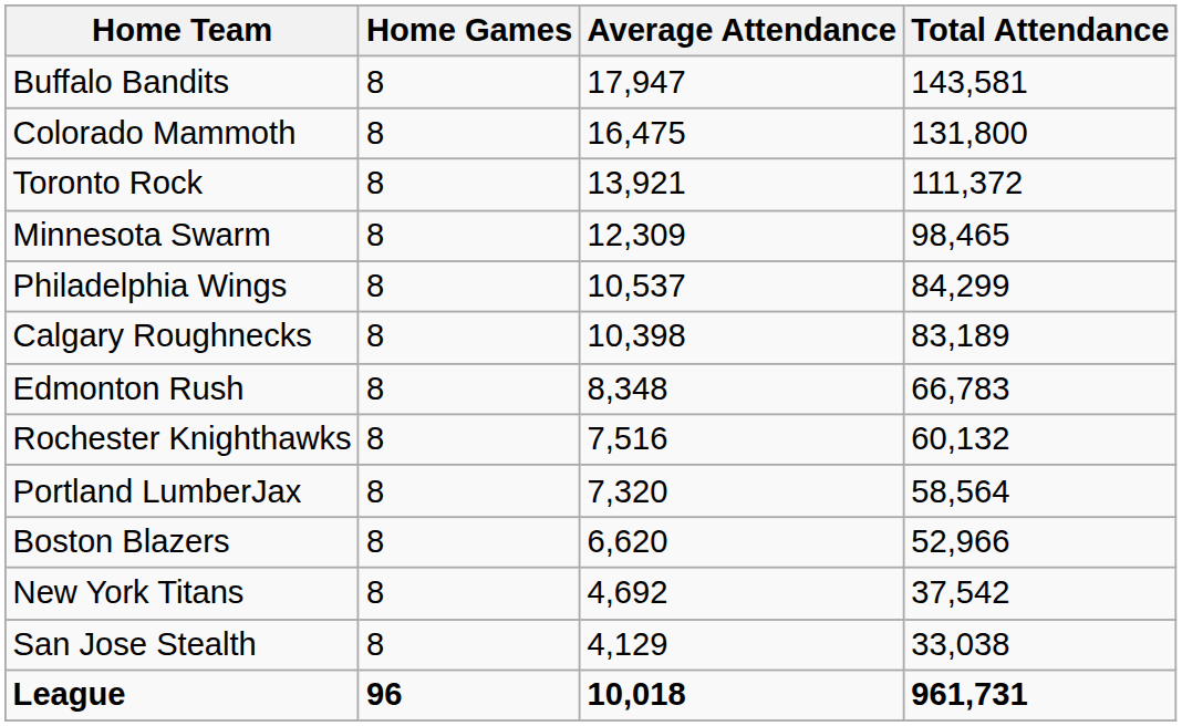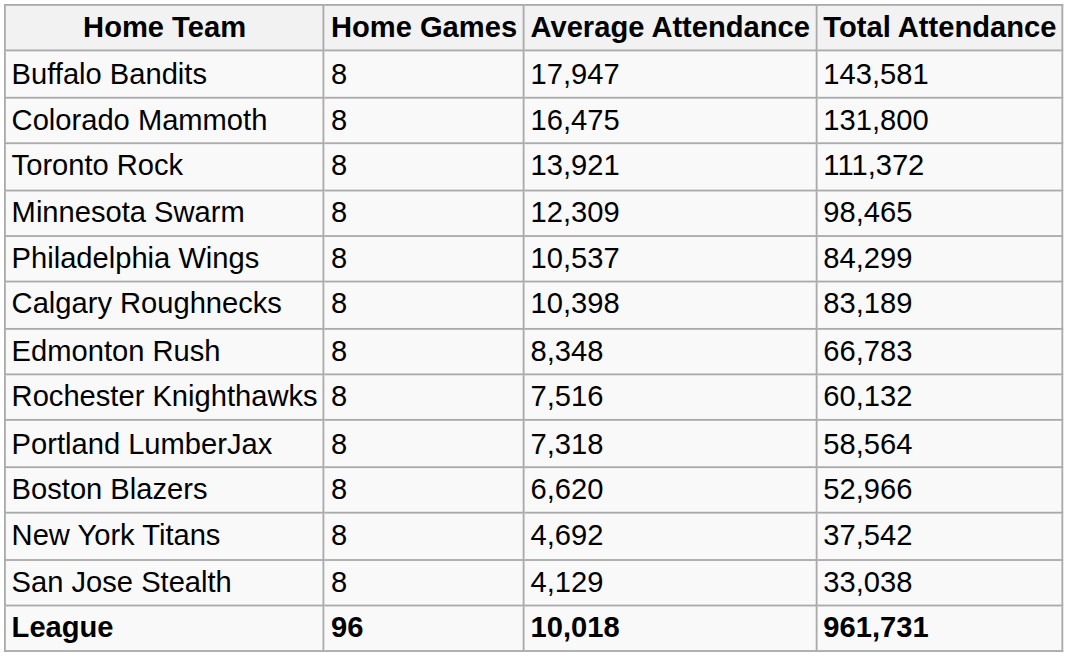Portland LumberJax | Average Attendance: 7,320 -> 7,318
